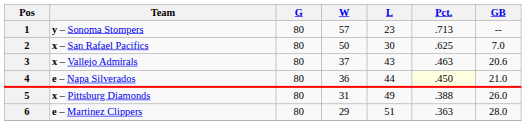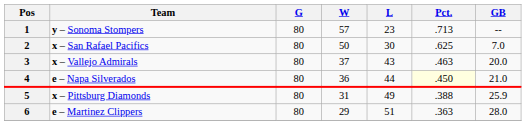3 | GB: 20.6 -> 20.0
5 | GB: 26.0 -> 25.9
